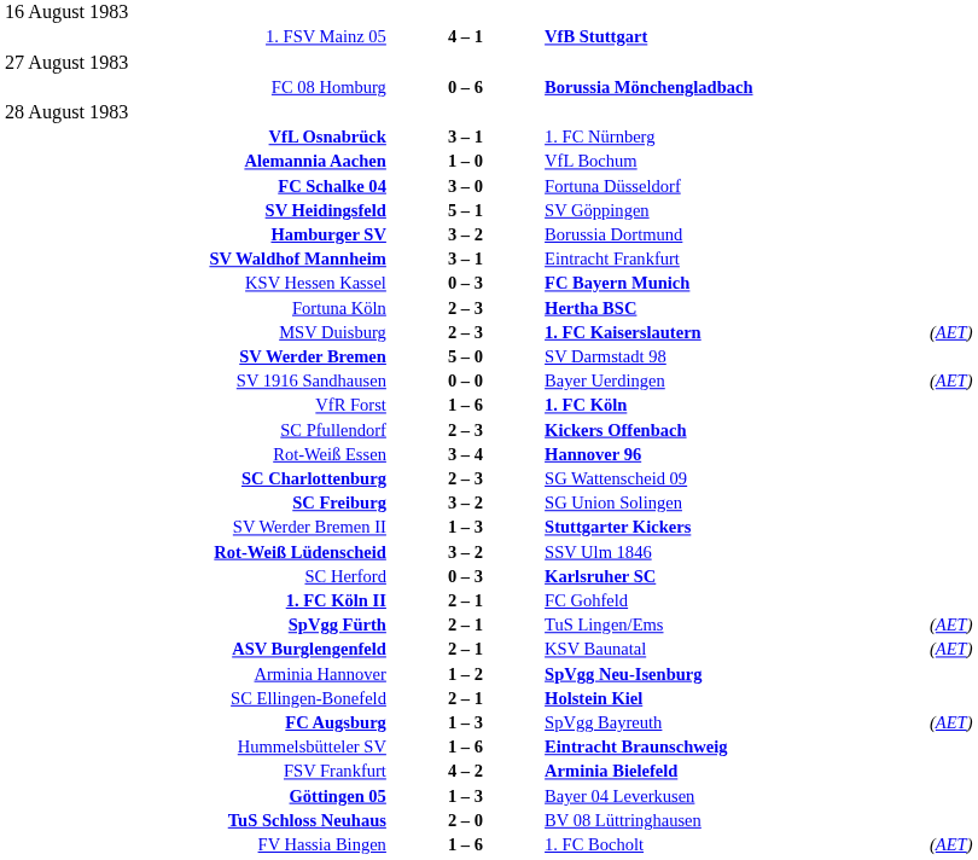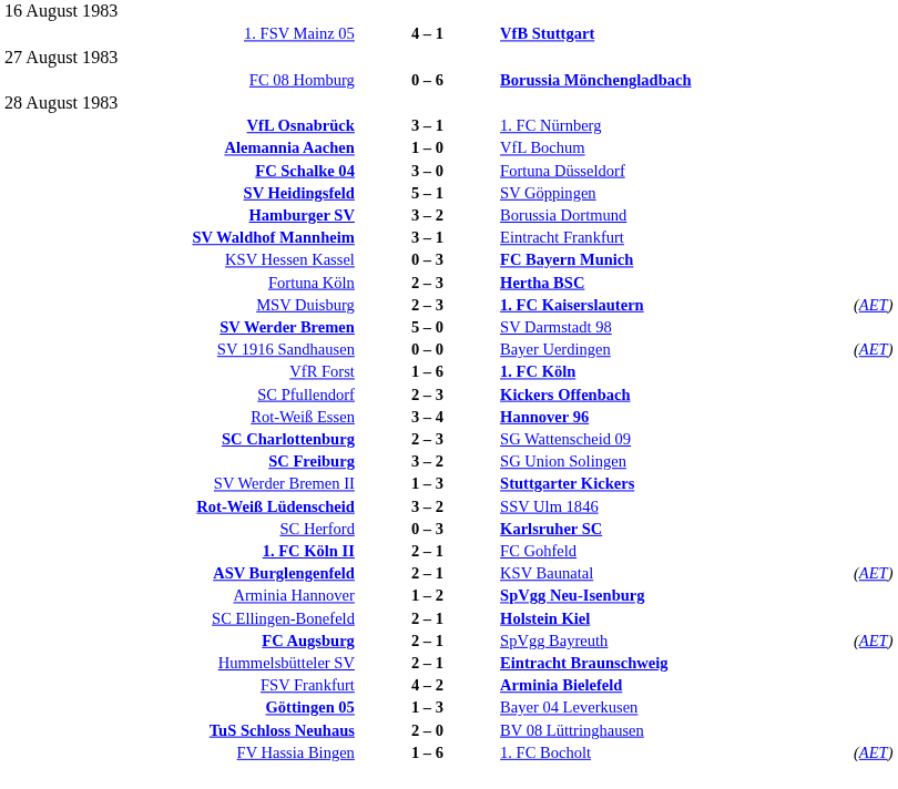- row: SpVgg Fürth | 2 – 1 | TuS Lingen/Ems | (AET)
FC Augsburg | column 2: 1 – 3 -> 2 – 1
Hummelsbütteler SV | column 2: 1 – 6 -> 2 – 1
